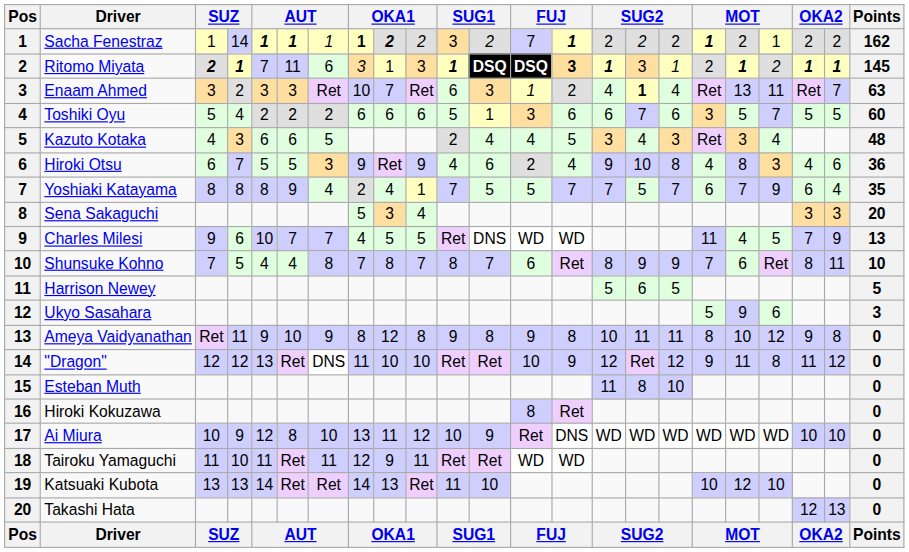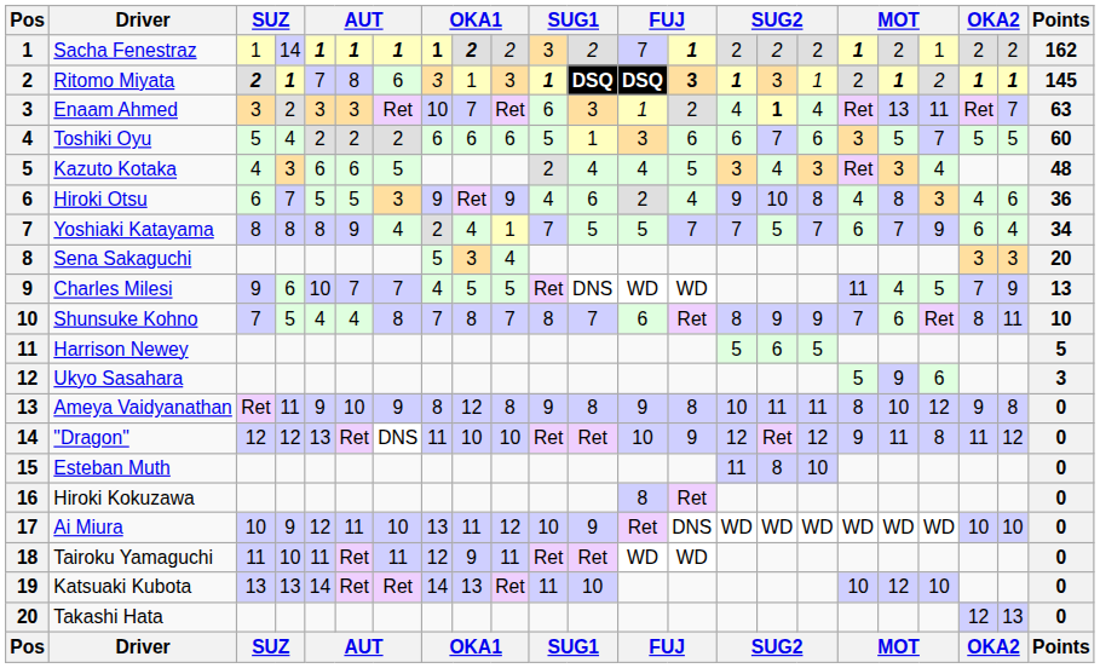Sacha Fenestraz | column 7: normal -> bold
Ritomo Miyata | column 6: 11 -> 8
Yoshiaki Katayama | Points: 35 -> 34
Ai Miura | column 6: 8 -> 11
